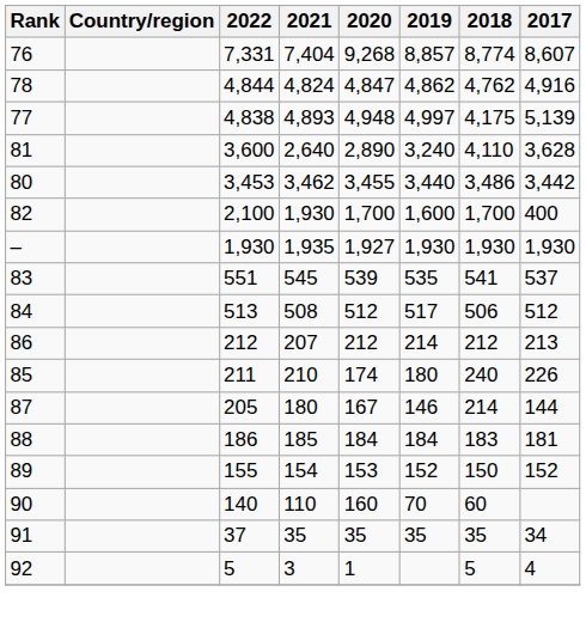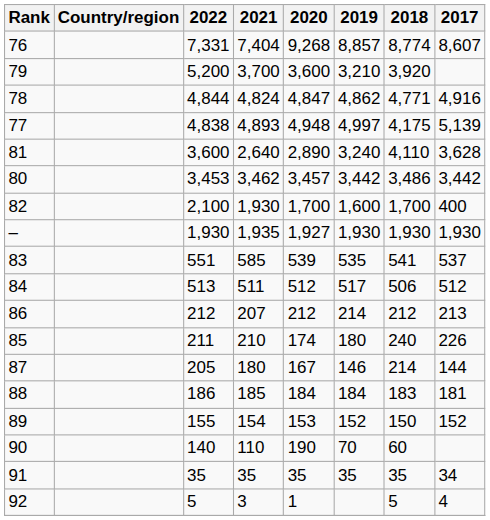+ row: 79 | 5,200 | 3,700 | 3,600 | 3,210 | 3,920
78 | 2018: 4,762 -> 4,771
80 | 2020: 3,455 -> 3,457
80 | 2019: 3,440 -> 3,442
83 | 2021: 545 -> 585
84 | 2021: 508 -> 511
90 | 2020: 160 -> 190
91 | 2022: 37 -> 35
